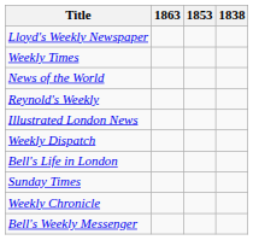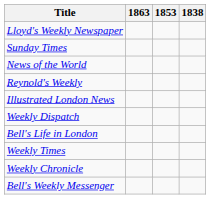rows swapped: Weekly Times <-> Sunday Times
